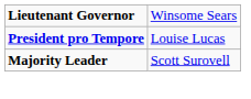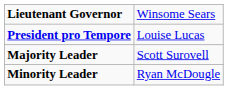+ row: Minority Leader | Ryan McDougle
